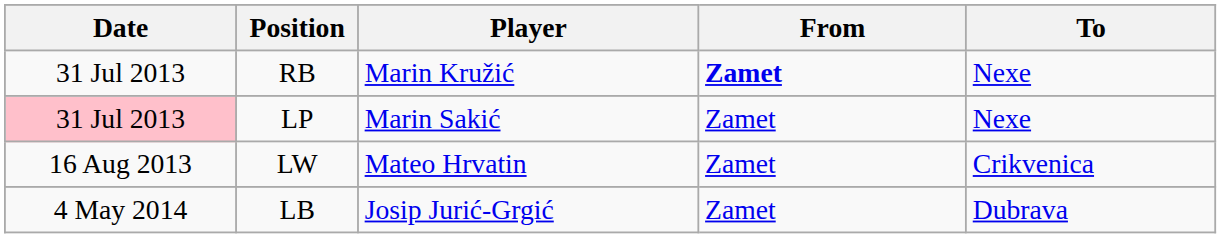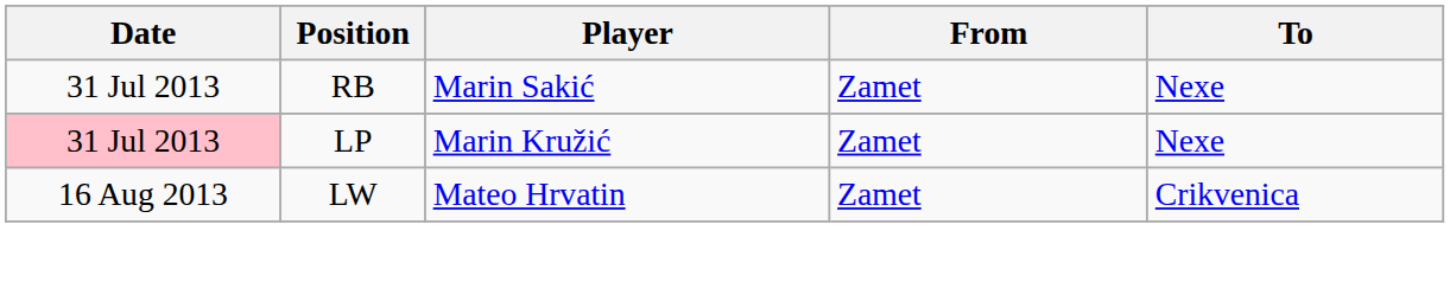RB | Player: Marin Kružić -> Marin Sakić
RB | From: bold -> normal
LP | Player: Marin Sakić -> Marin Kružić
- row: 4 May 2014 | LB | Josip Jurić-Grgić | Zamet | Dubrava
